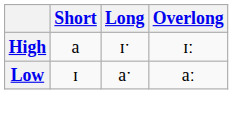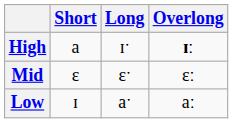High | Overlong: normal -> bold
+ row: Mid | ɛ | ɛˑ | ɛː
